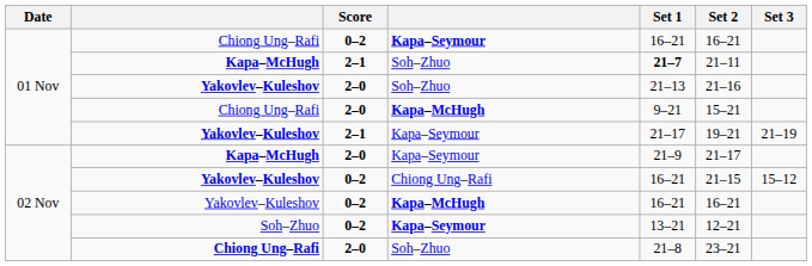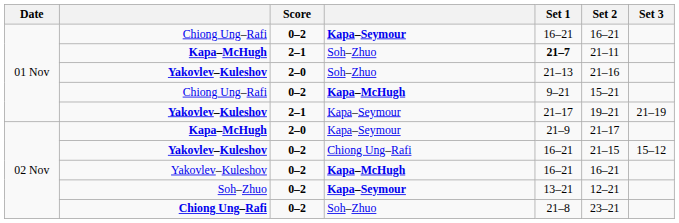Chiong Ung–Rafi / Kapa–McHugh | Score: 2–0 -> 0–2
Chiong Ung–Rafi / Soh–Zhuo | Score: 2–0 -> 0–2
